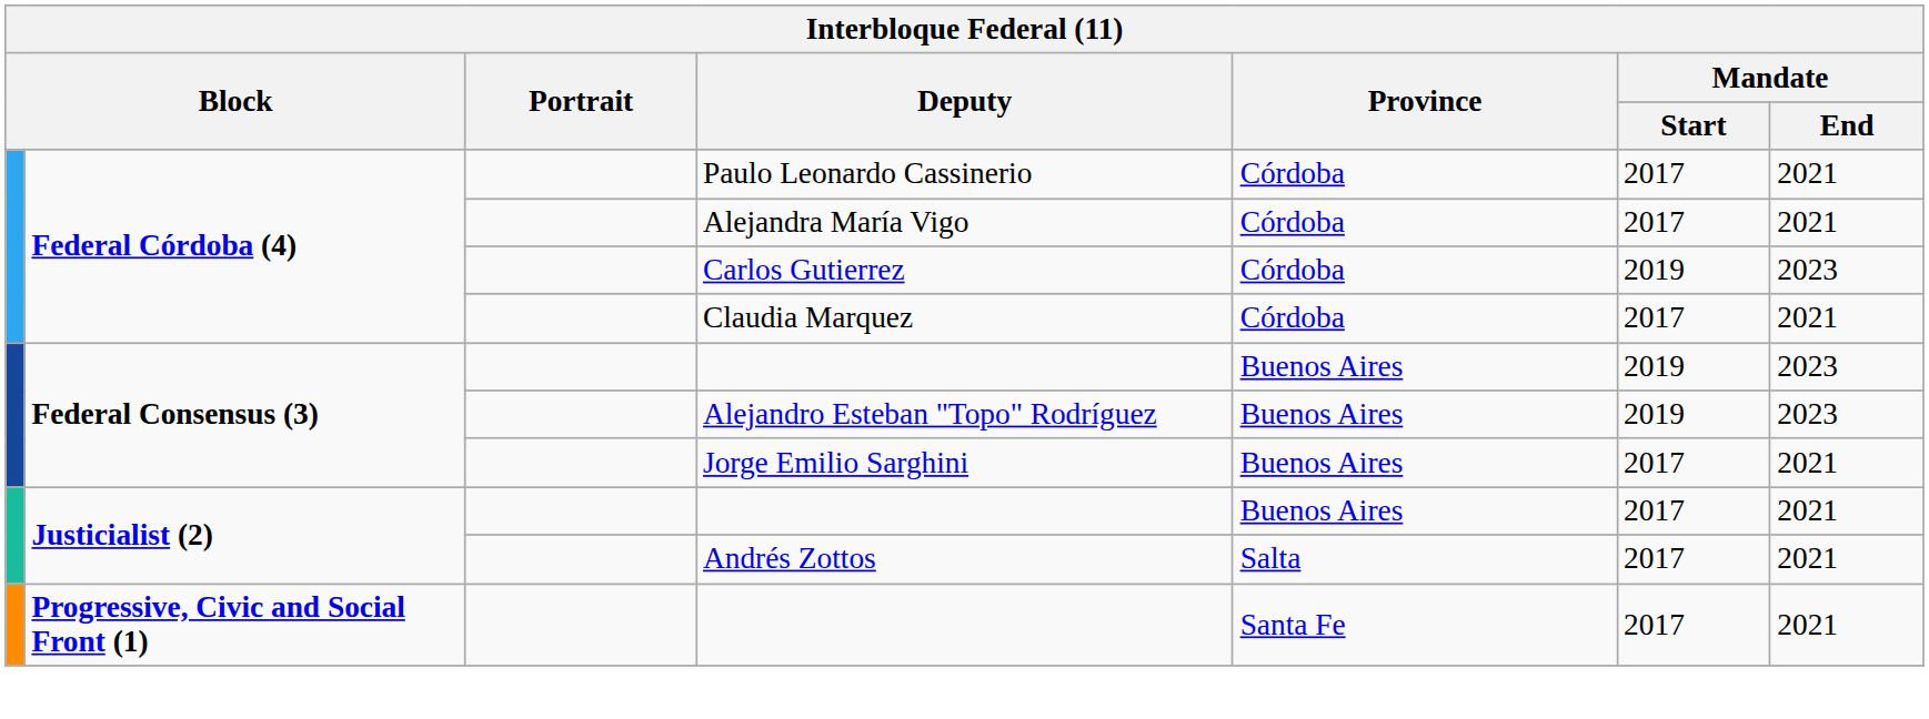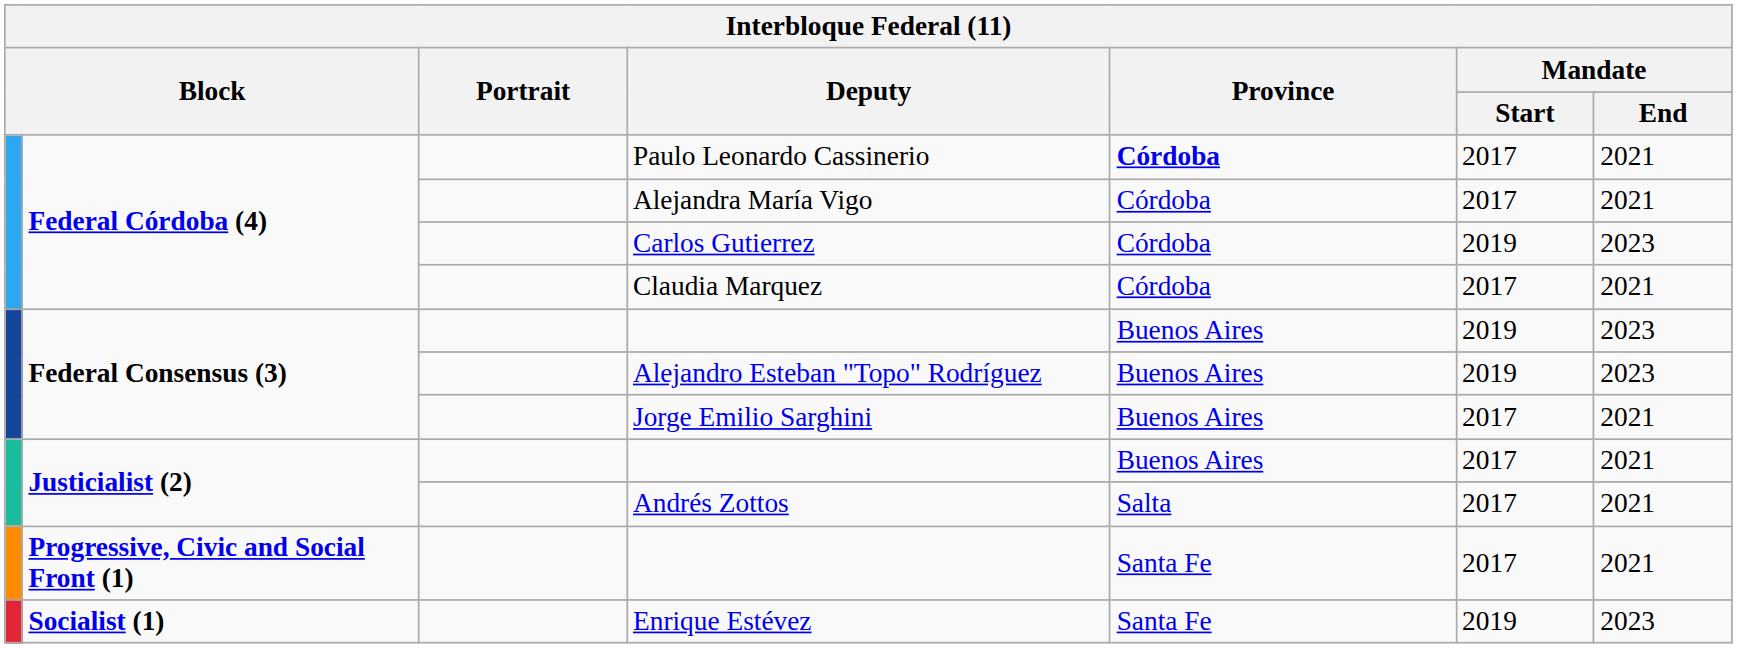Paulo Leonardo Cassinerio | Province: normal -> bold
+ row: Socialist (1) | Enrique Estévez | Santa Fe | 2019 | 2023
